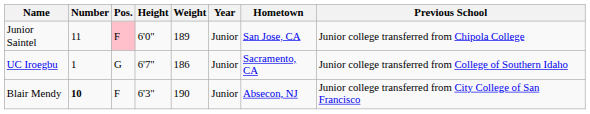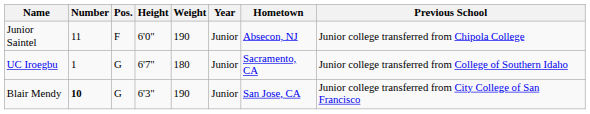Junior Saintel | Pos.: pink background -> no background
Junior Saintel | Weight: 189 -> 190
Junior Saintel | Hometown: San Jose, CA -> Absecon, NJ
UC Iroegbu | Weight: 186 -> 180
Blair Mendy | Pos.: F -> G
Blair Mendy | Hometown: Absecon, NJ -> San Jose, CA
